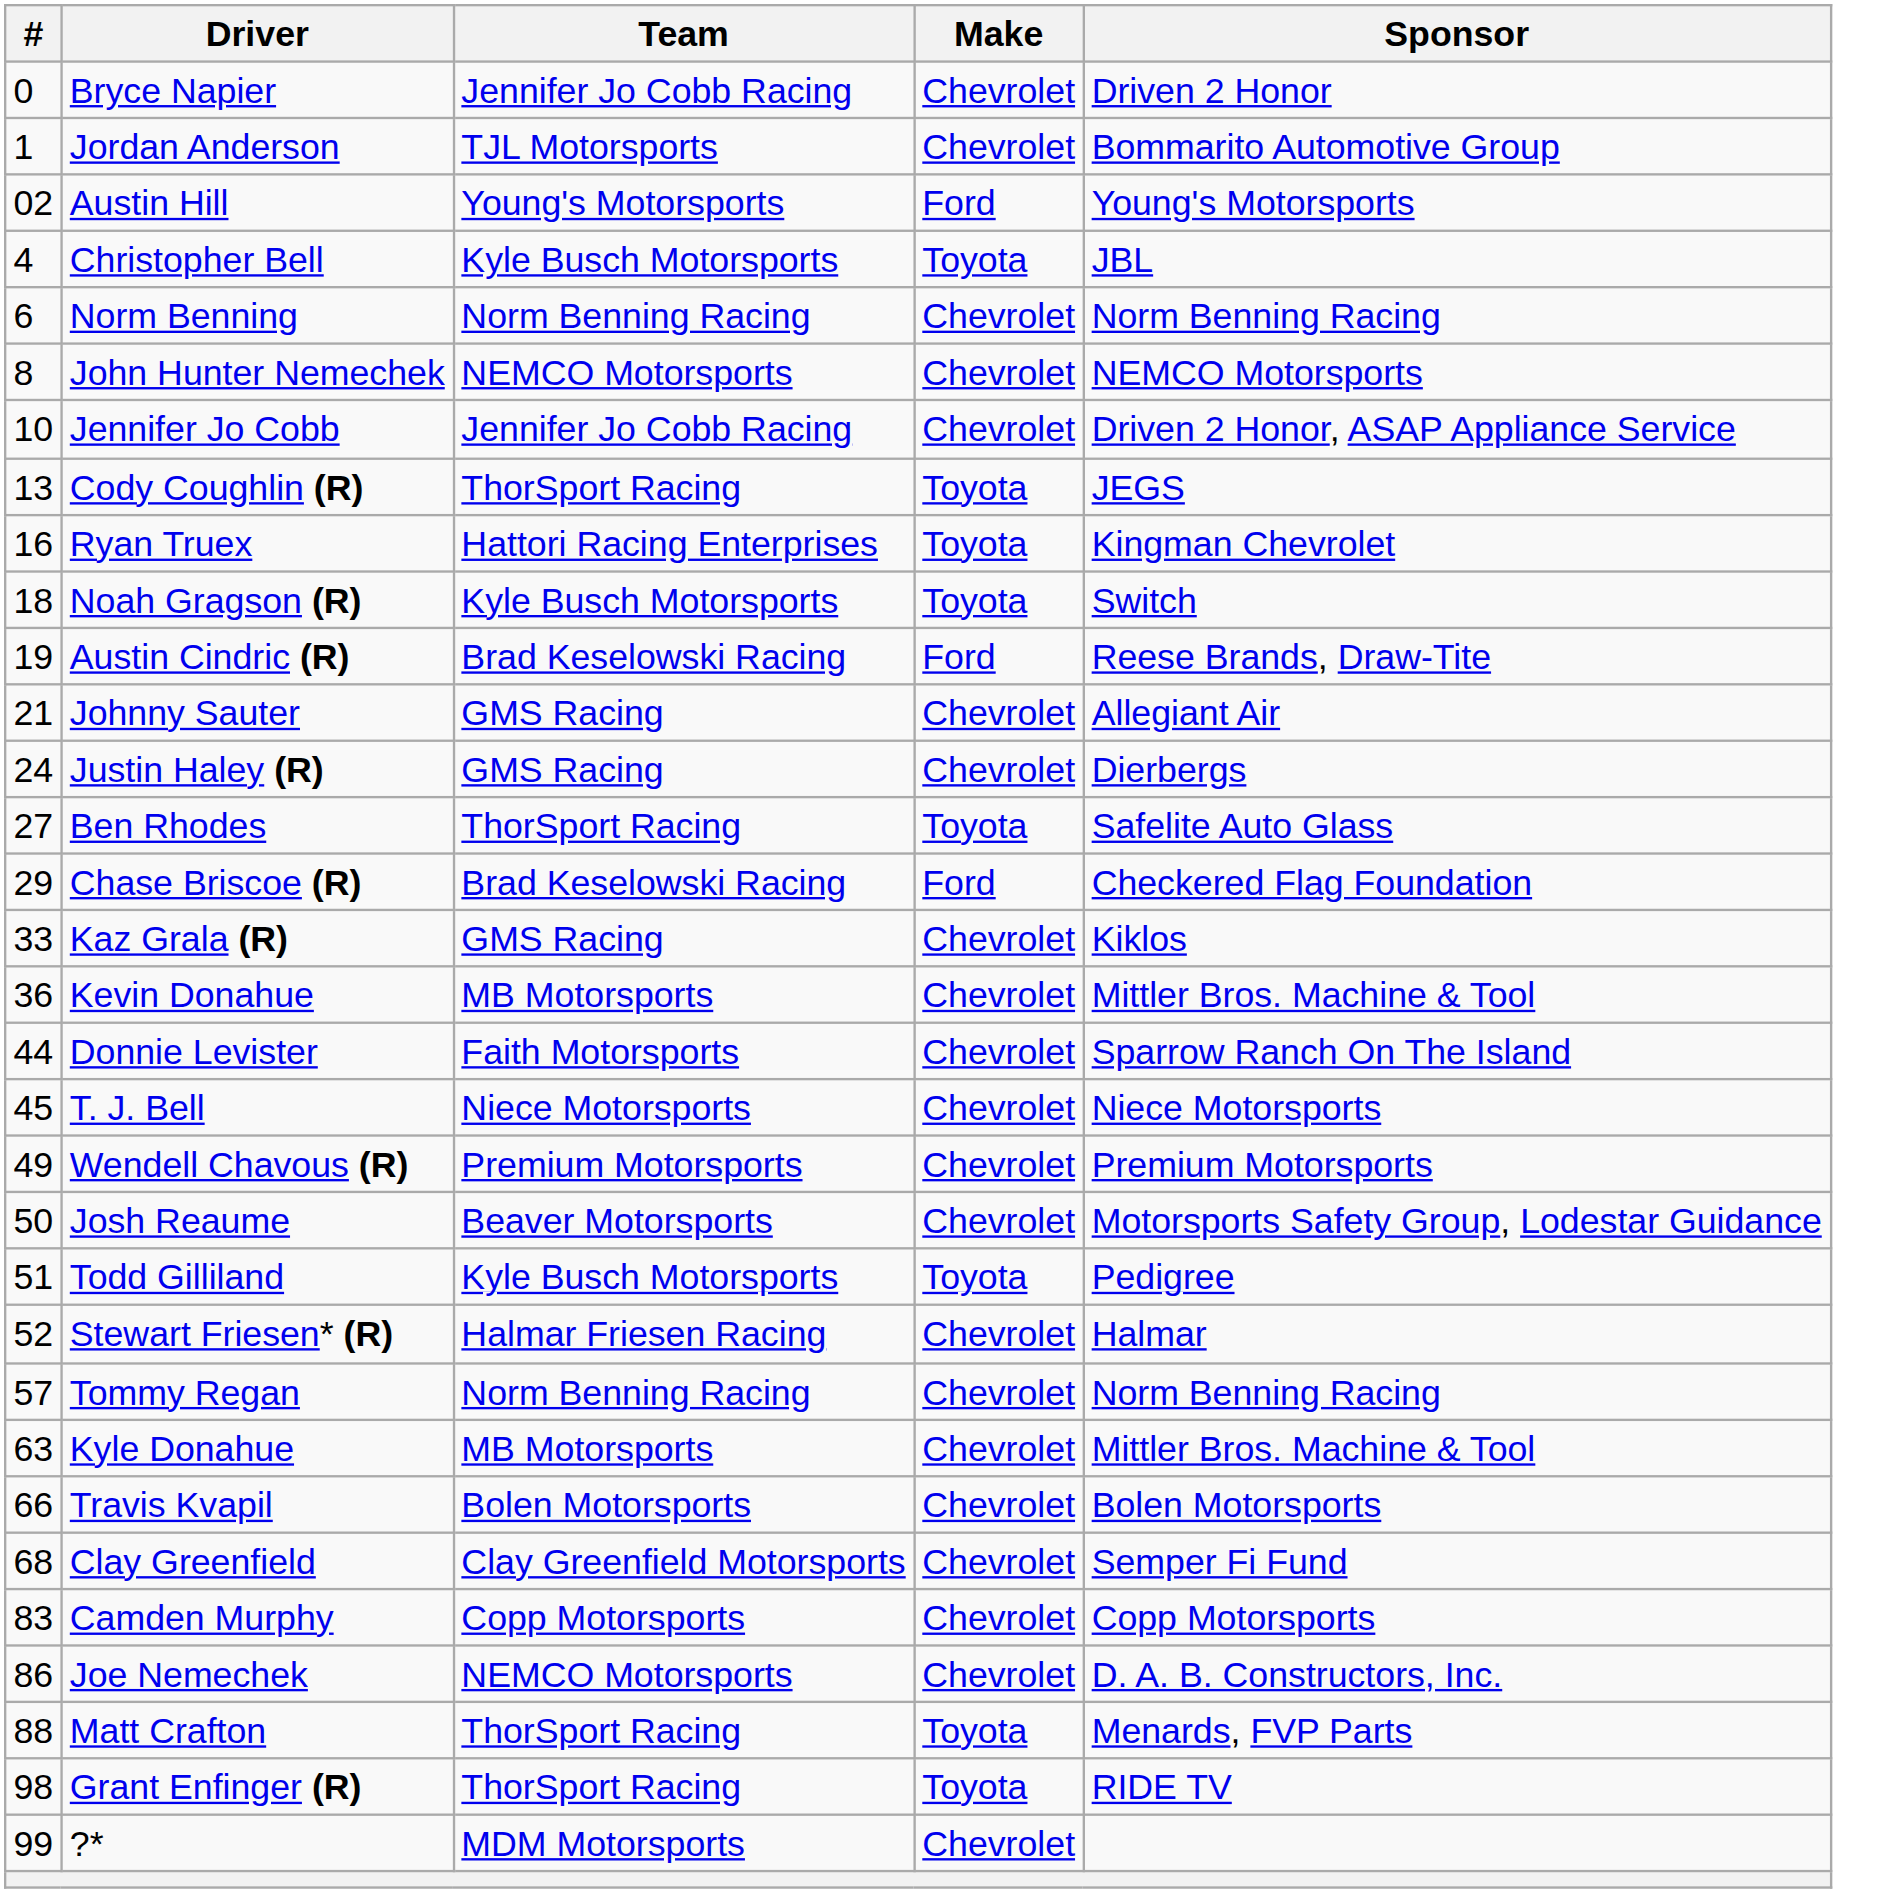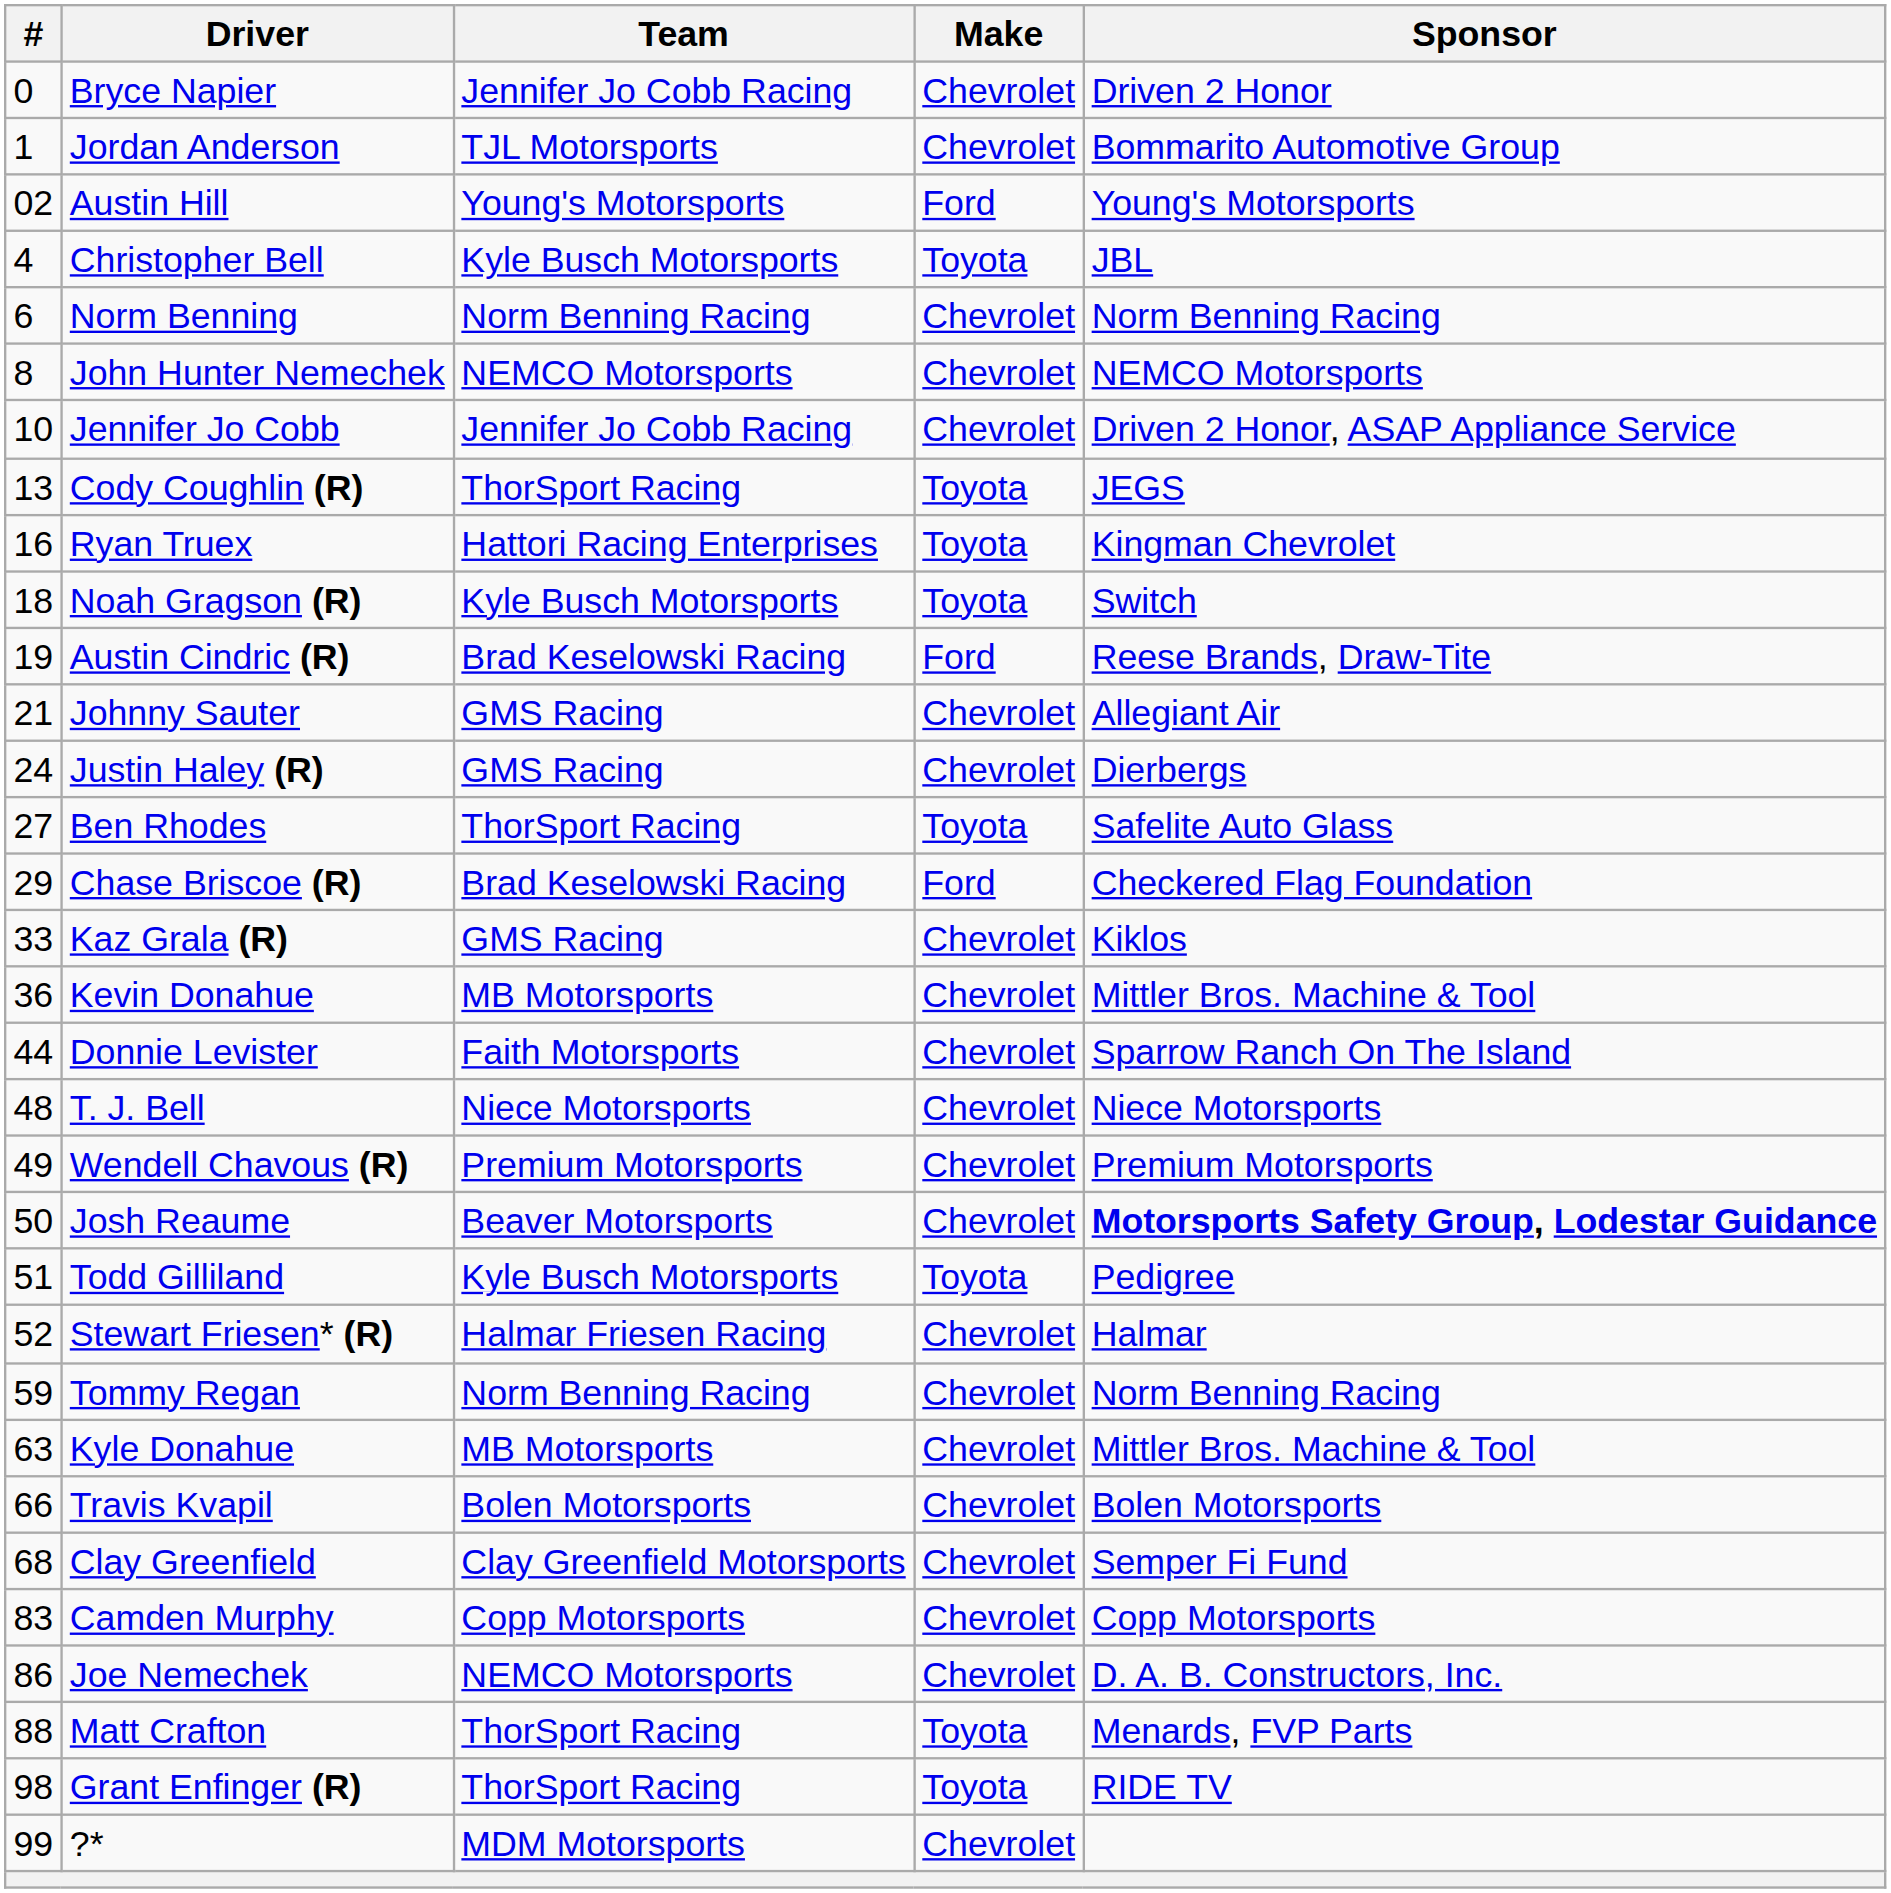T. J. Bell | #: 45 -> 48
Josh Reaume | Sponsor: normal -> bold
Tommy Regan | #: 57 -> 59
